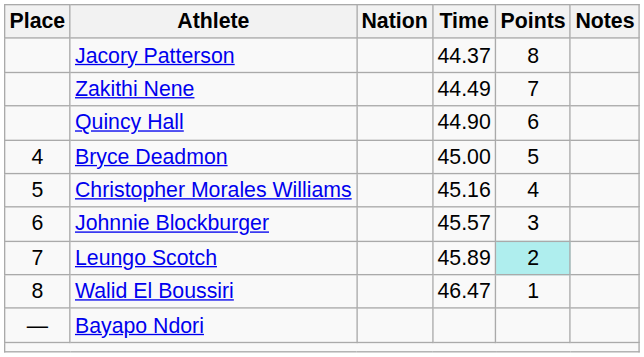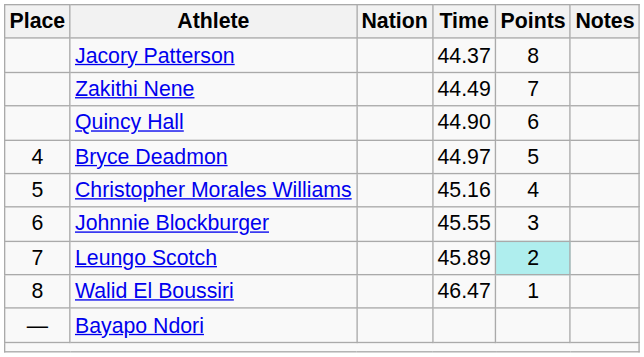Bryce Deadmon | Time: 45.00 -> 44.97
Johnnie Blockburger | Time: 45.57 -> 45.55
